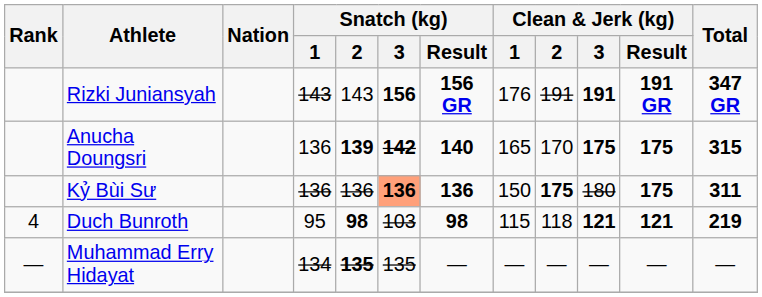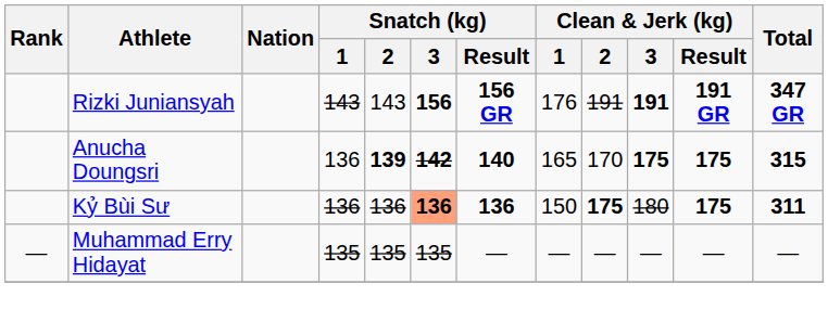- row: 4 | Duch Bunroth | 95 | 98 | 103 | 98 | 115 | 118 | 121 | 121 | 219
Muhammad Erry Hidayat | Snatch (kg) / 1: 134 -> 135
Muhammad Erry Hidayat | Snatch (kg) / 2: bold -> normal
